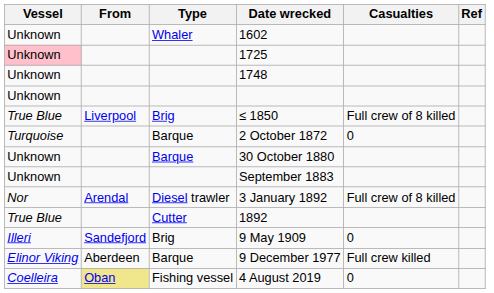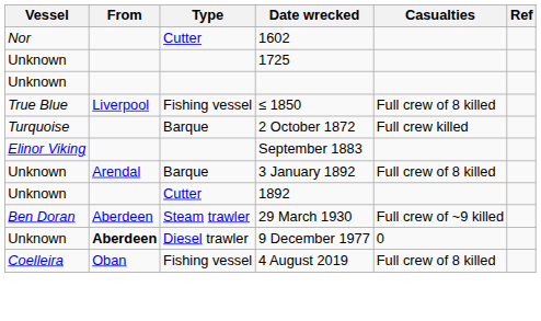1602 | Vessel: Unknown -> Nor
1602 | Type: Whaler -> Cutter
1725 | Vessel: pink background -> no background
- row: Unknown | 1748
≤ 1850 | Type: Brig -> Fishing vessel
2 October 1872 | Casualties: 0 -> Full crew killed
- row: Unknown | Barque | 30 October 1880
September 1883 | Vessel: Unknown -> Elinor Viking
3 January 1892 | Vessel: Nor -> Unknown
3 January 1892 | Type: Diesel trawler -> Barque
1892 | Vessel: True Blue -> Unknown
- row: Illeri | Sandefjord | Brig | 9 May 1909 | 0
+ row: Ben Doran | Aberdeen | Steam trawler | 29 March 1930 | Full crew of ~9 killed
9 December 1977 | Vessel: Elinor Viking -> Unknown
9 December 1977 | From: normal -> bold
9 December 1977 | Type: Barque -> Diesel trawler
9 December 1977 | Casualties: Full crew killed -> 0
4 August 2019 | From: khaki background -> no background
4 August 2019 | Casualties: 0 -> Full crew of 8 killed
